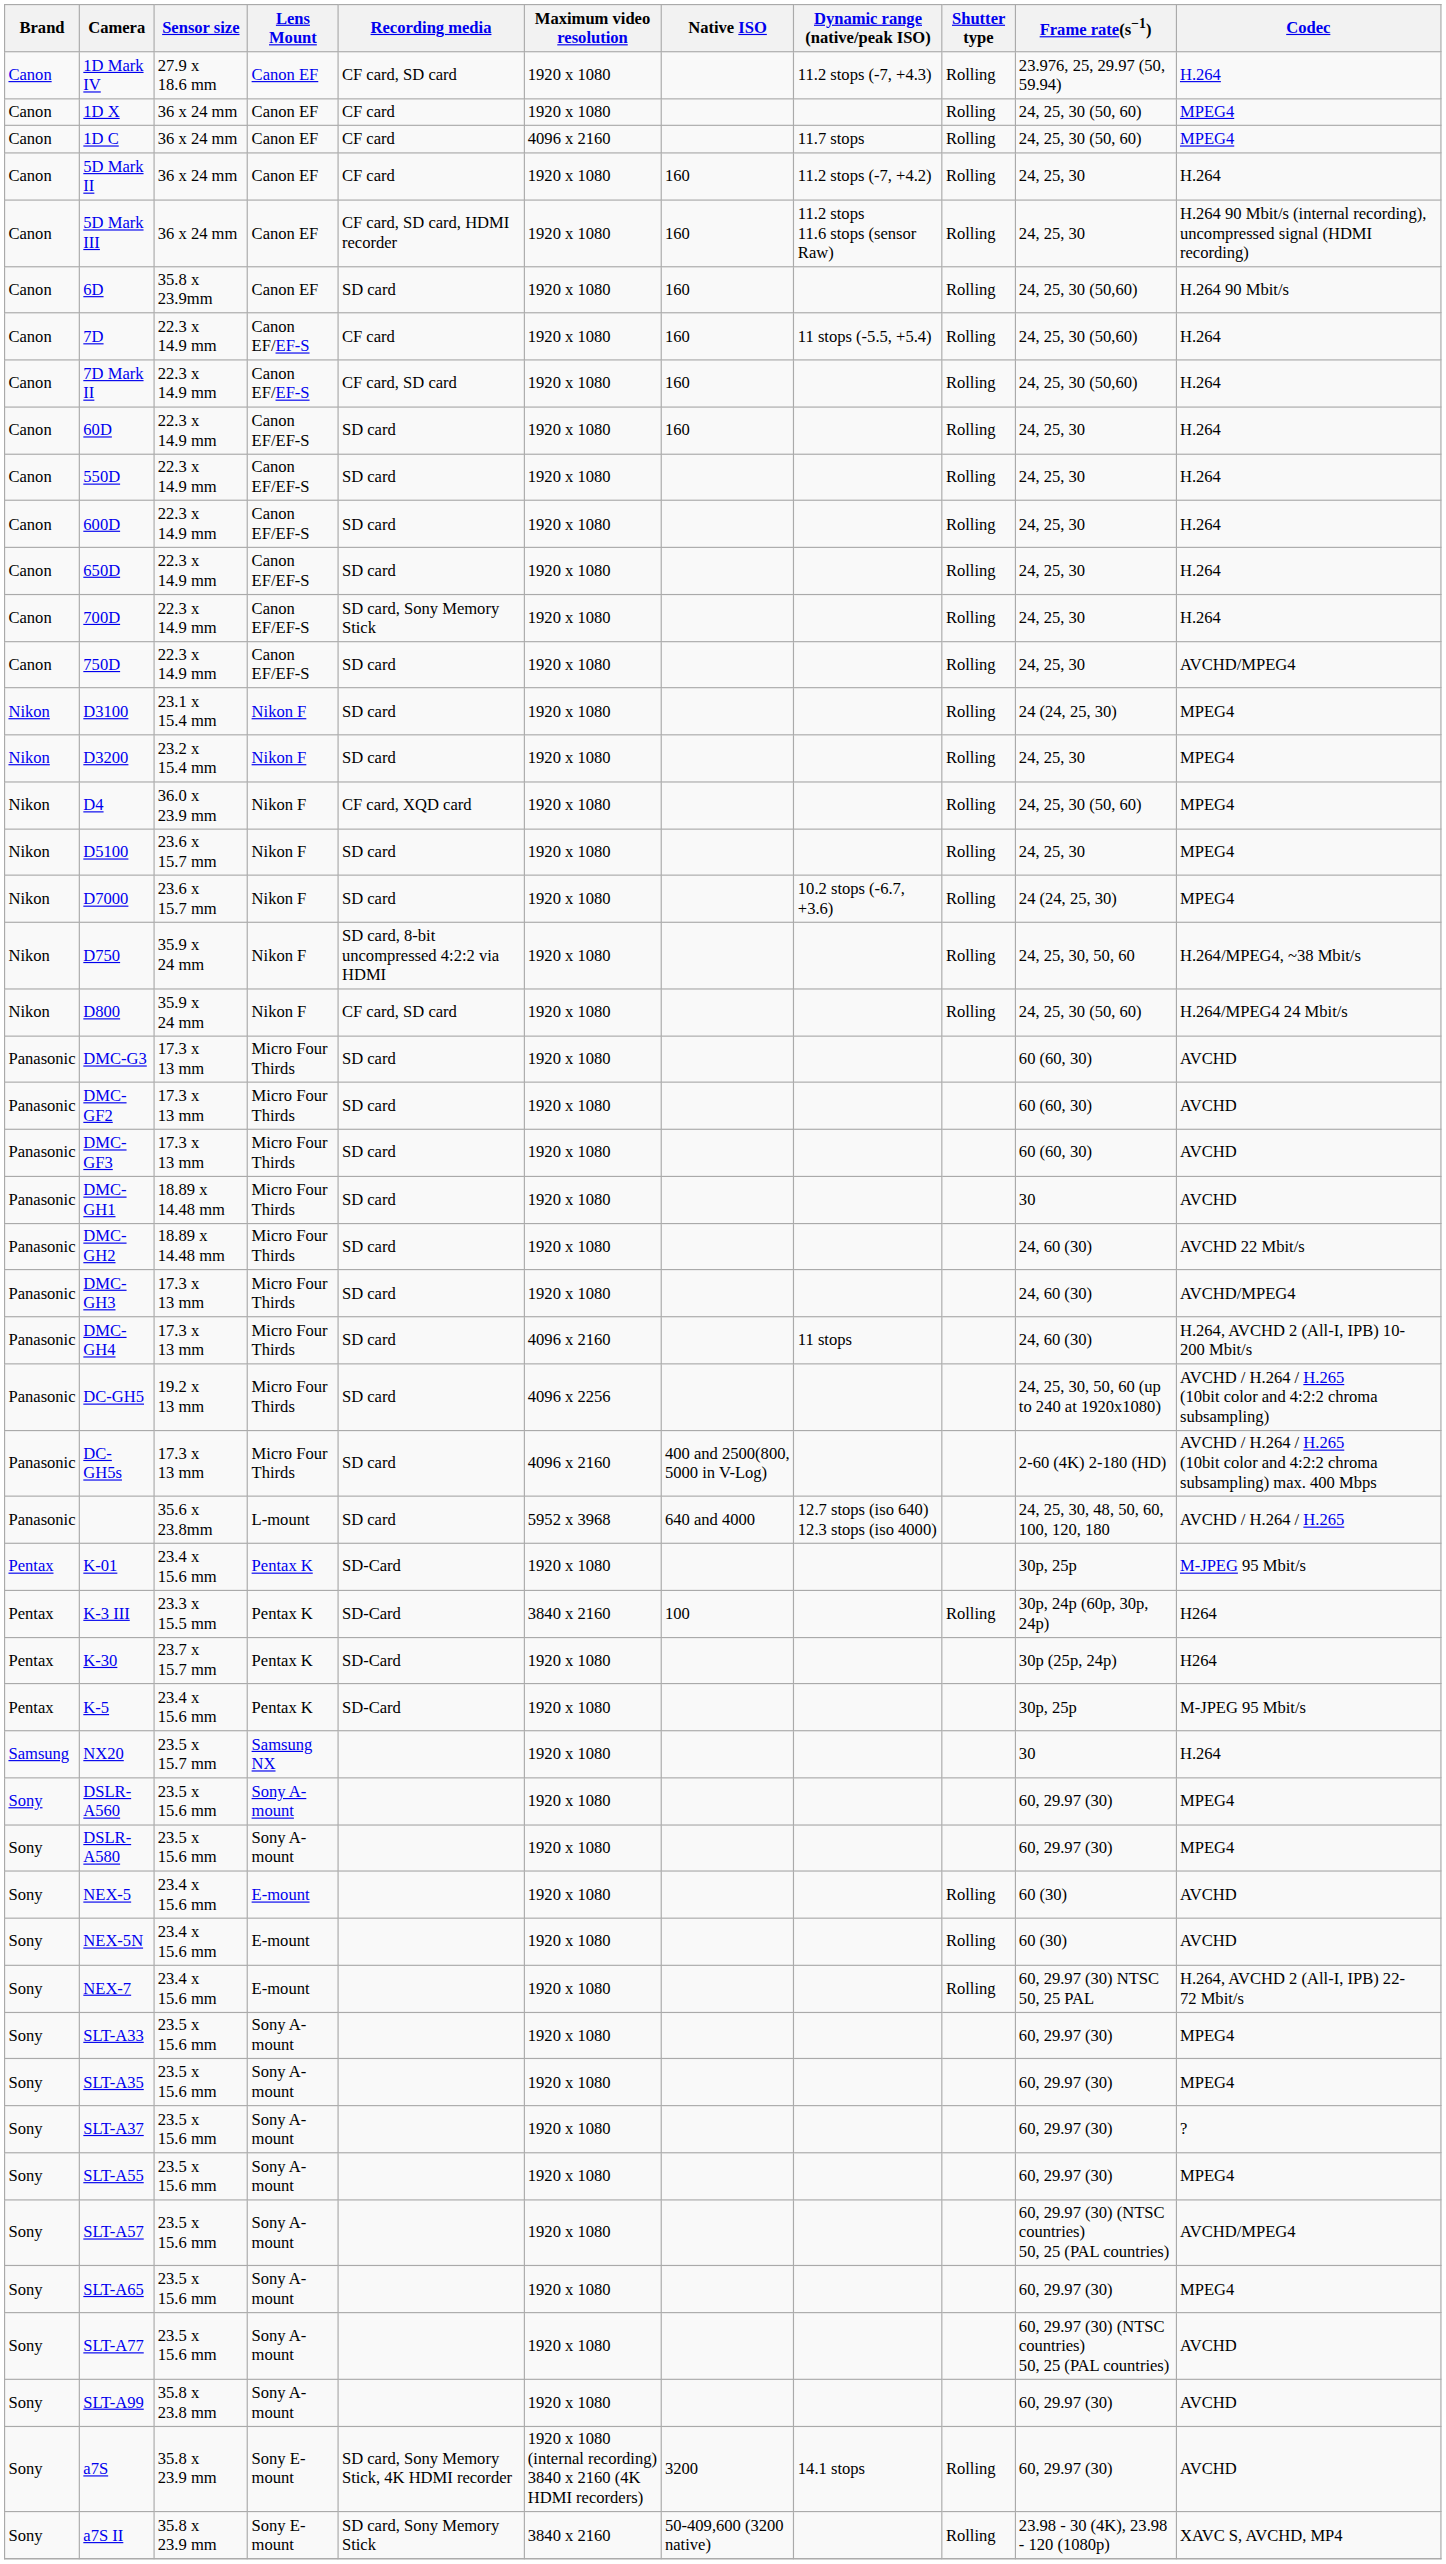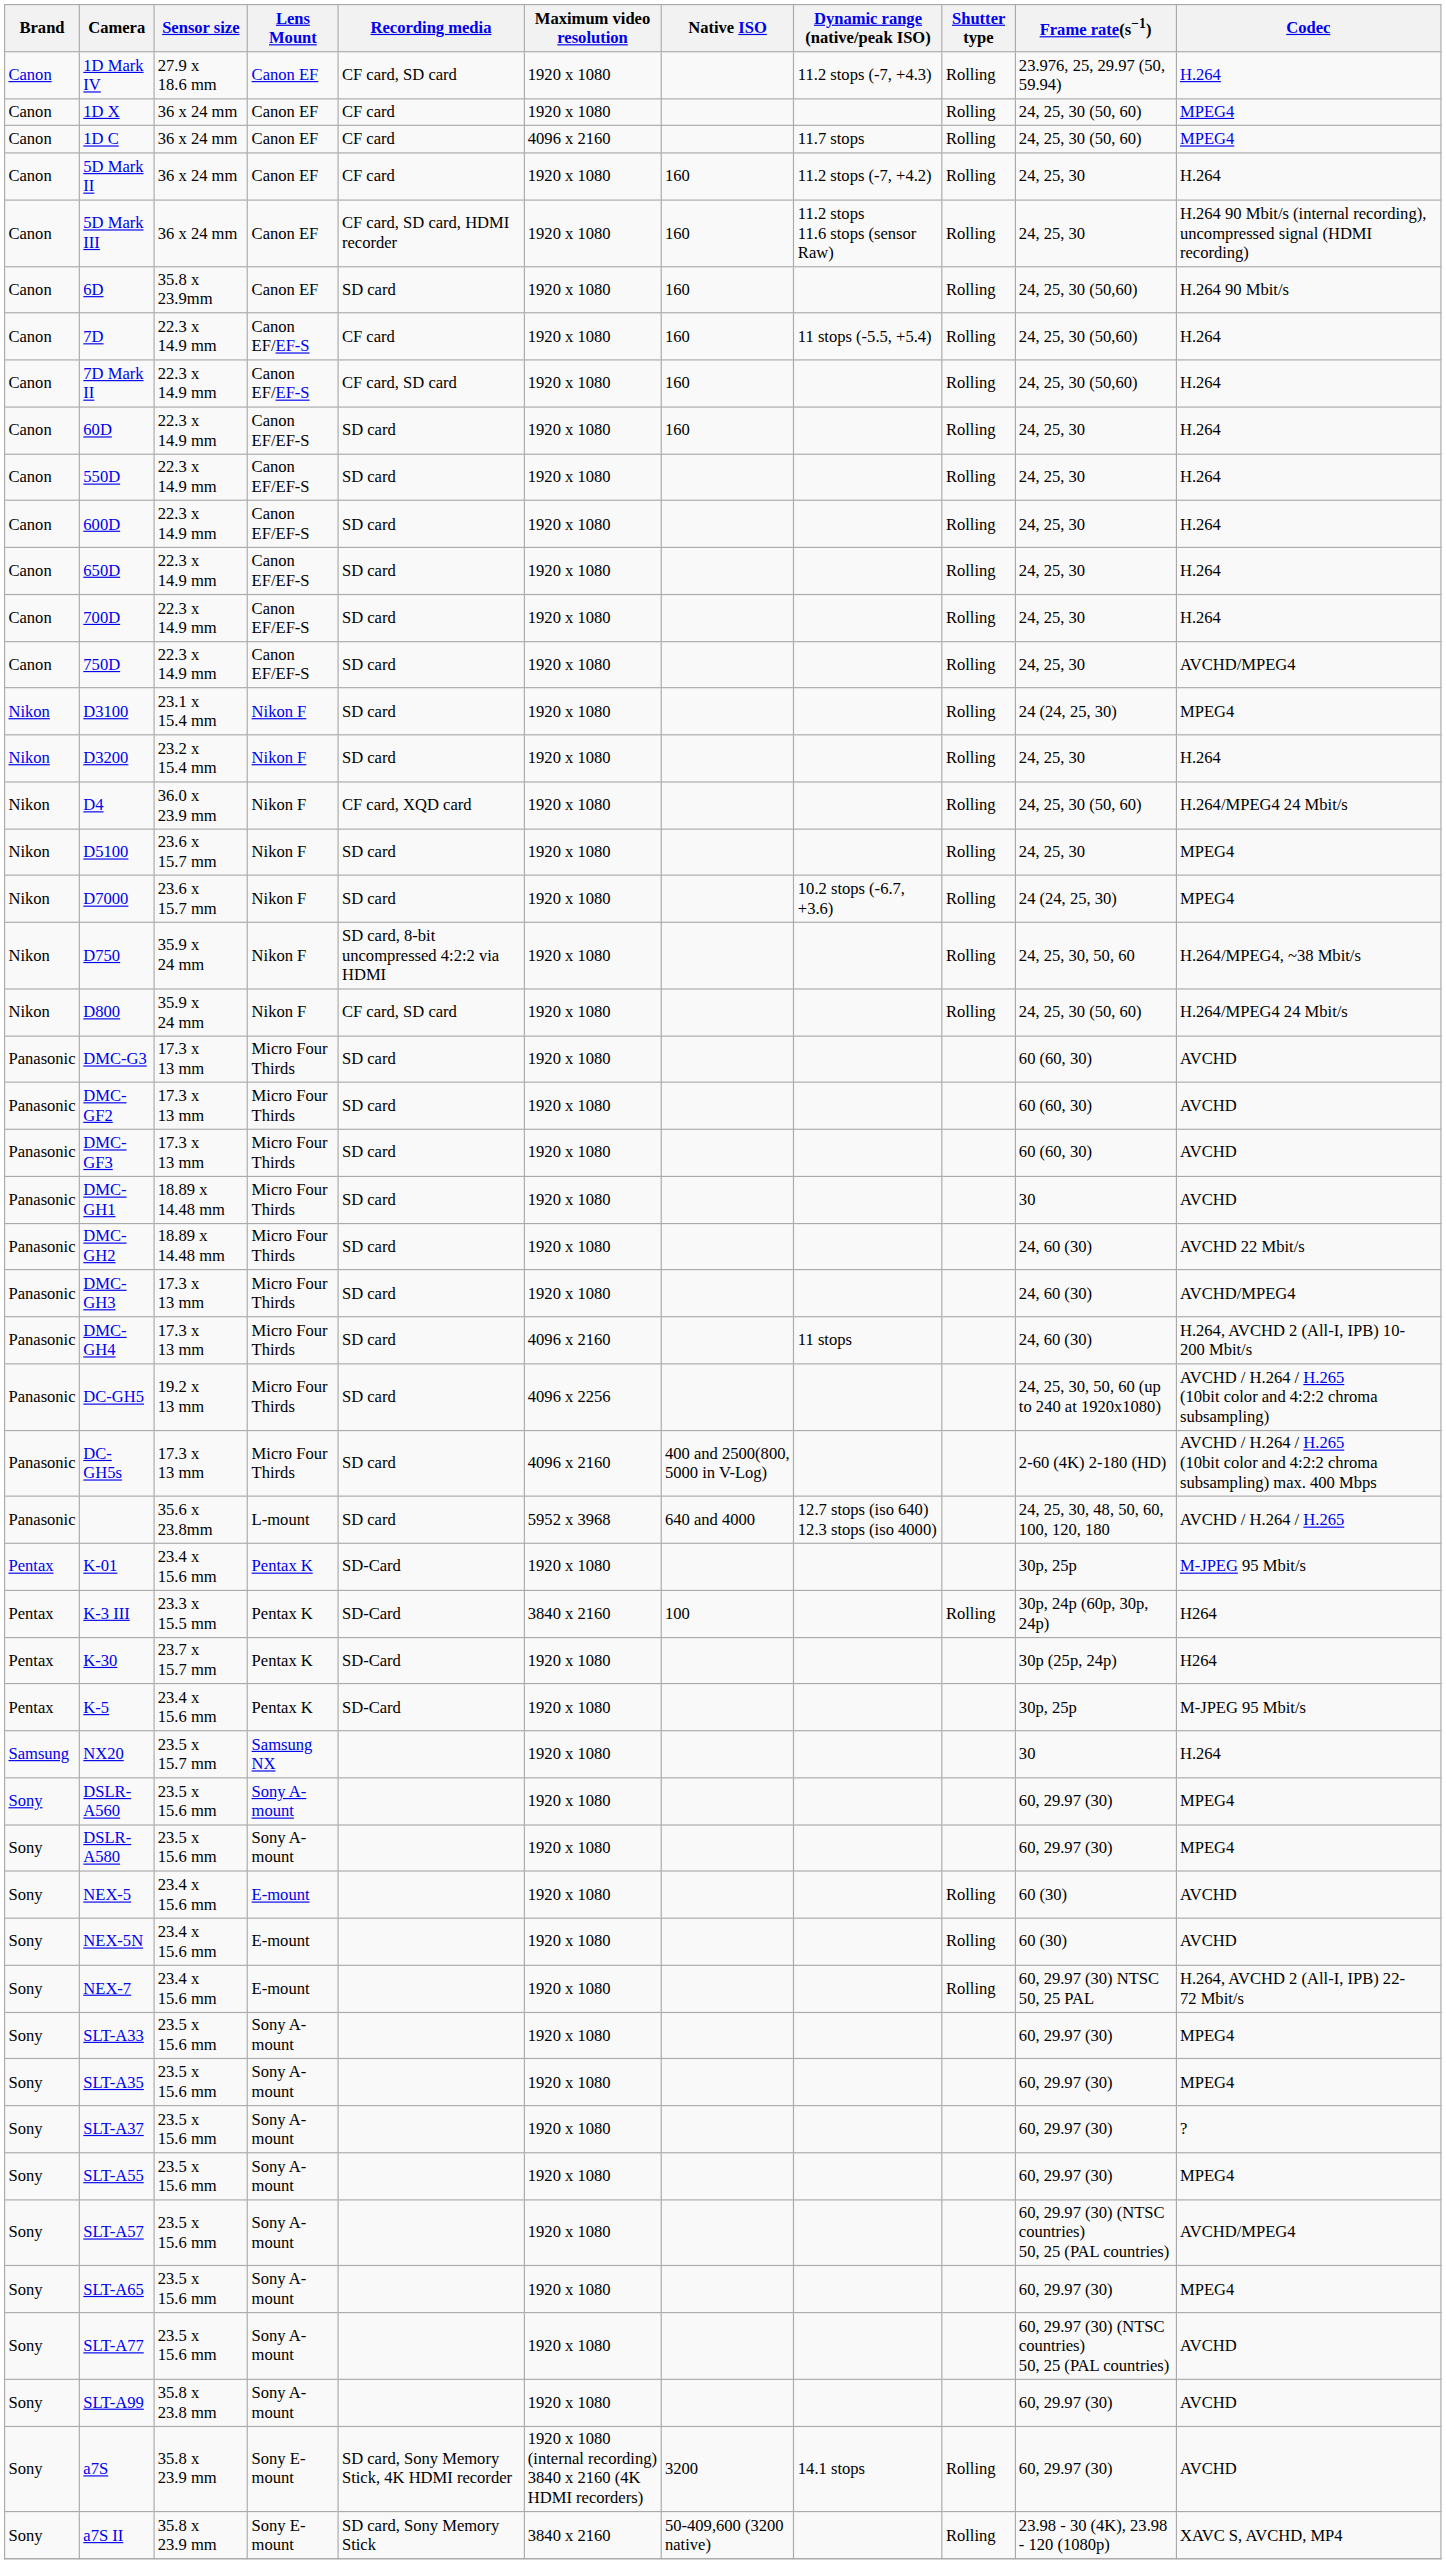700D | Recording media: SD card, Sony Memory Stick -> SD card
D3200 | Codec: MPEG4 -> H.264
D4 | Codec: MPEG4 -> H.264/MPEG4 24 Mbit/s
